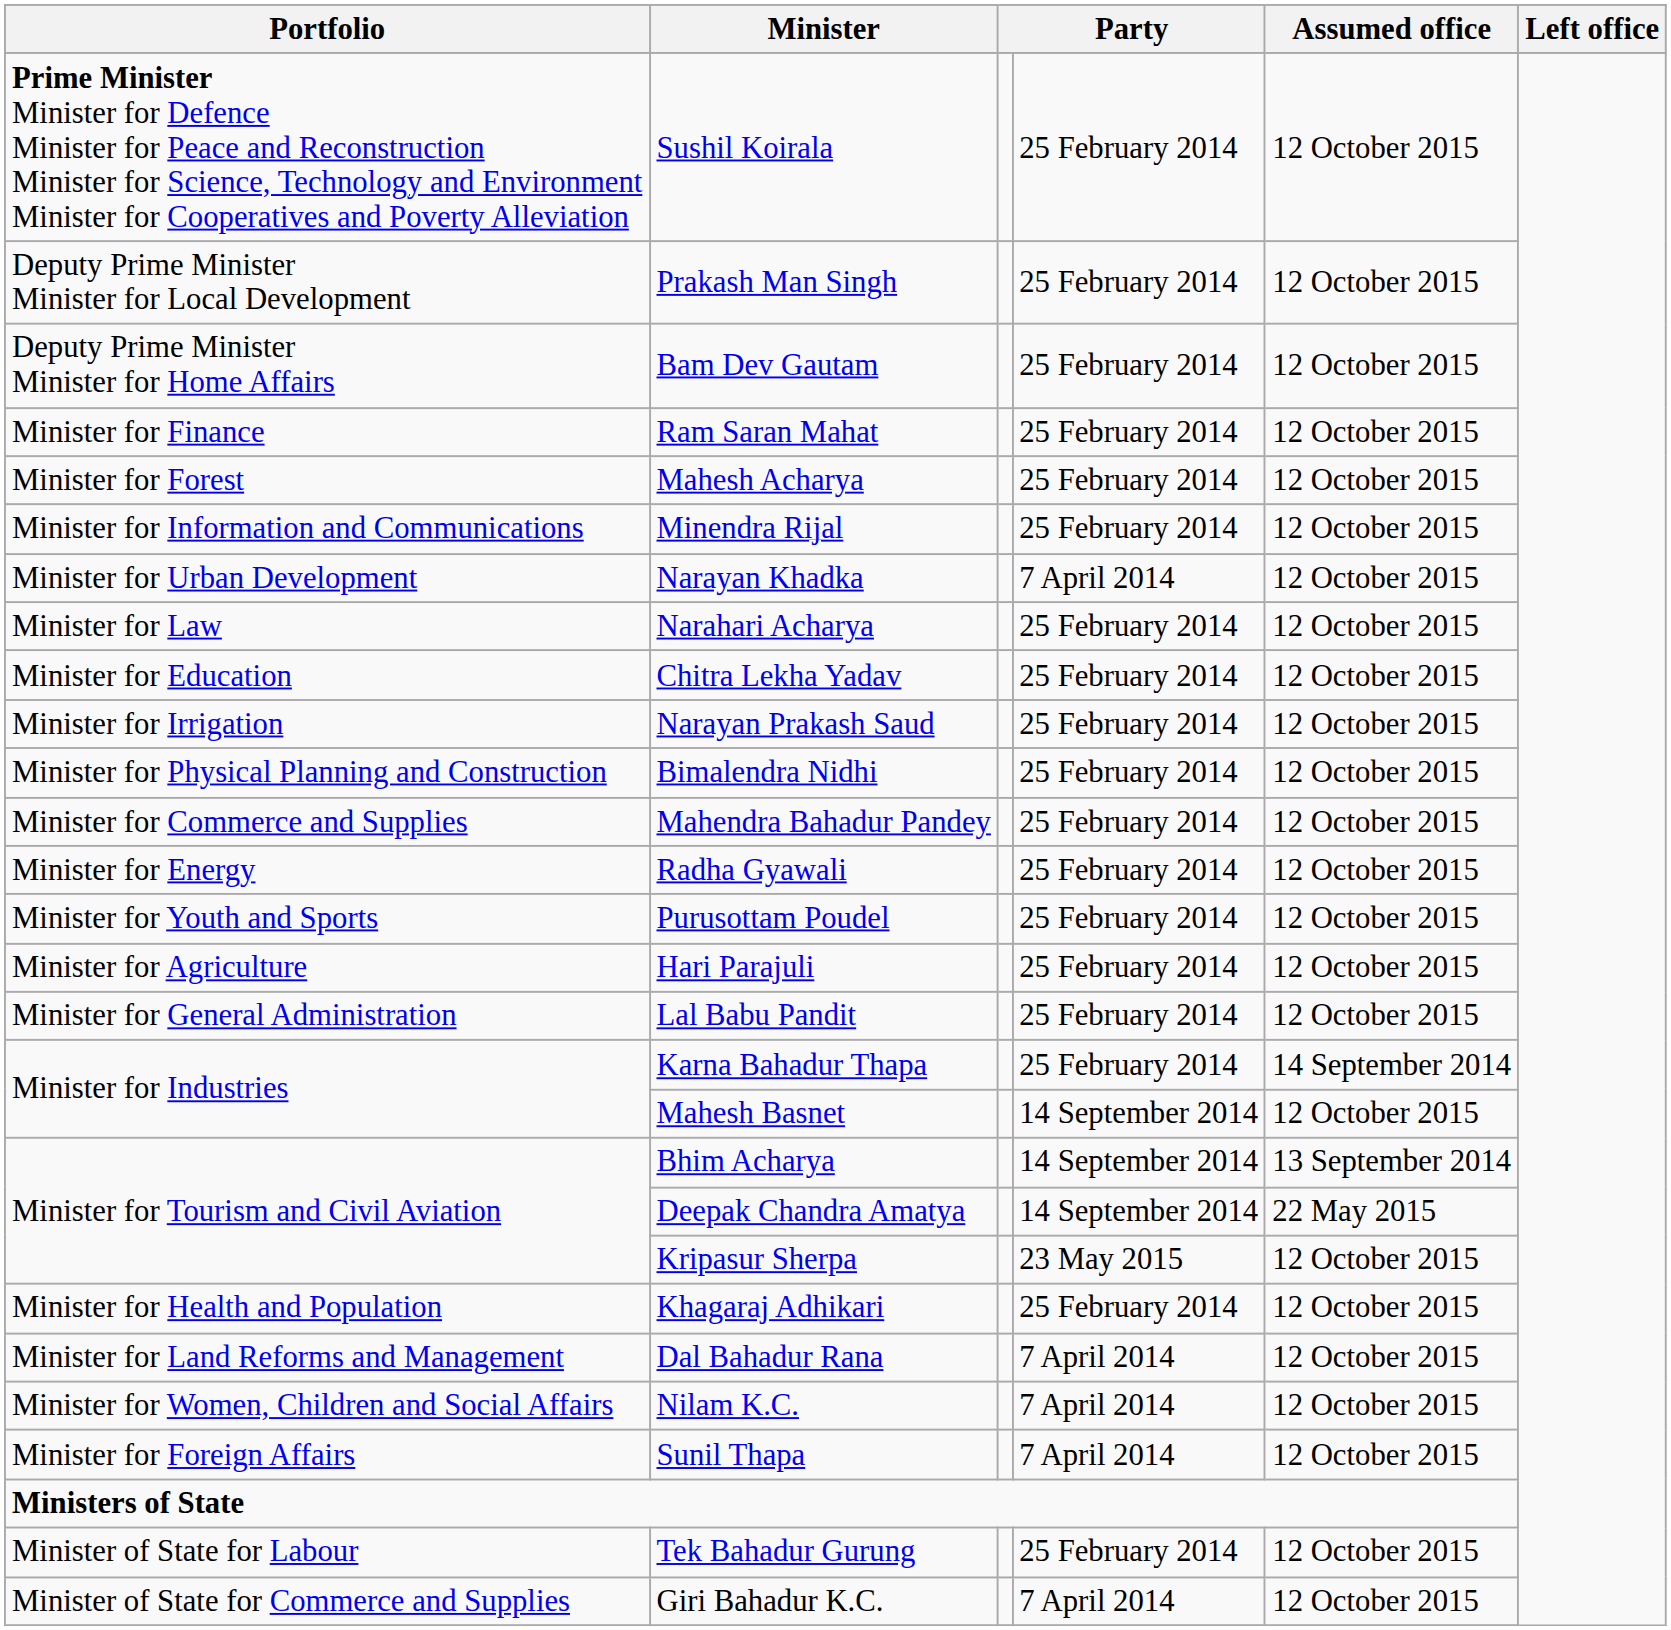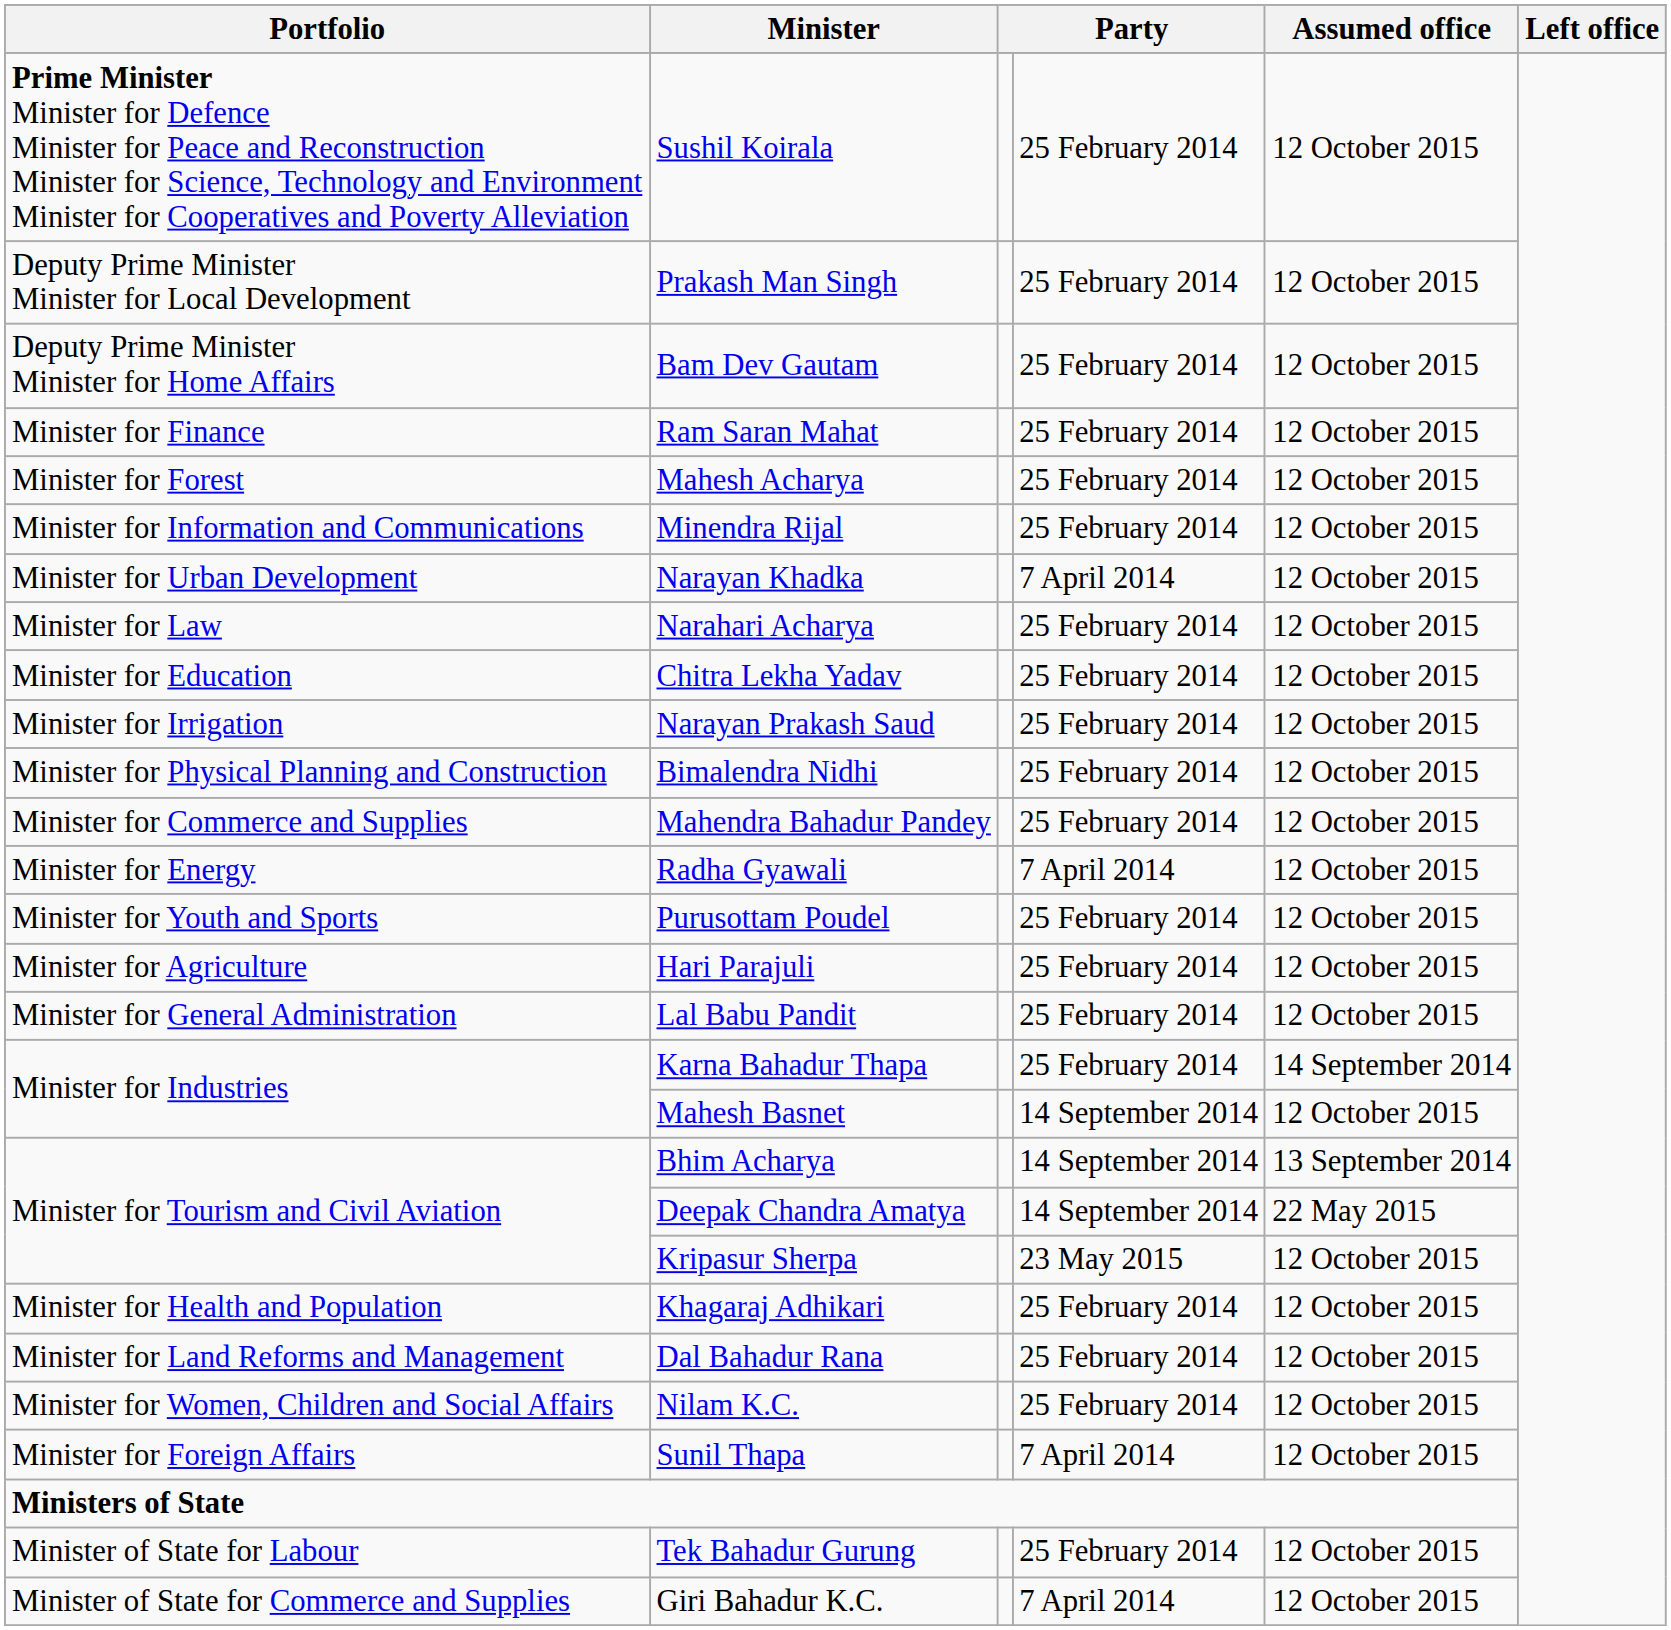Radha Gyawali | column 4: 25 February 2014 -> 7 April 2014
Dal Bahadur Rana | column 4: 7 April 2014 -> 25 February 2014
Nilam K.C. | column 4: 7 April 2014 -> 25 February 2014
